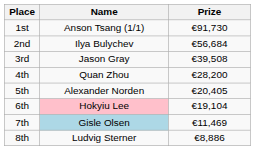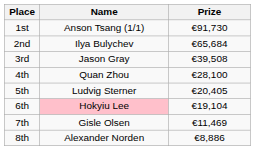2nd | Prize: €56,684 -> €65,684
4th | Prize: €28,200 -> €28,100
5th | Name: Alexander Norden -> Ludvig Sterner
7th | Name: lightblue background -> no background
8th | Name: Ludvig Sterner -> Alexander Norden
